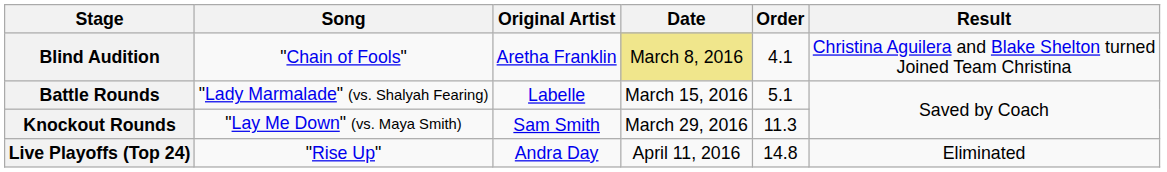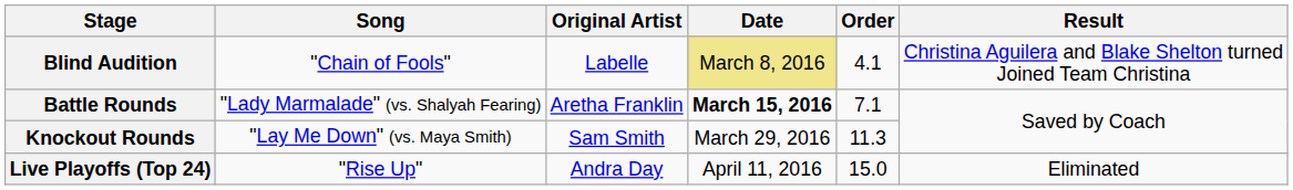Blind Audition | Original Artist: Aretha Franklin -> Labelle
Battle Rounds | Original Artist: Labelle -> Aretha Franklin
Battle Rounds | Date: normal -> bold
Battle Rounds | Order: 5.1 -> 7.1
Live Playoffs (Top 24) | Order: 14.8 -> 15.0
